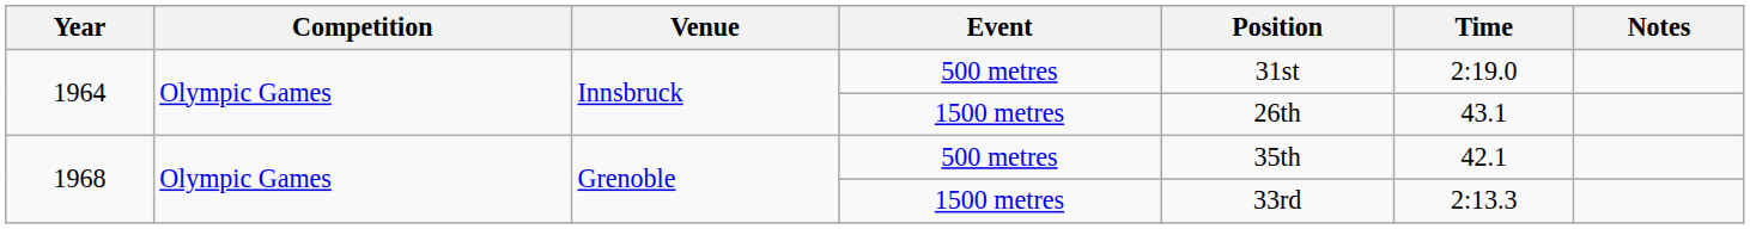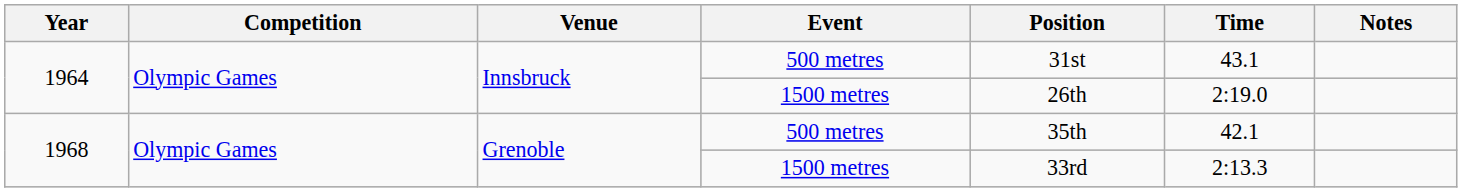1964 / 500 metres | Time: 2:19.0 -> 43.1
1964 / 1500 metres | Time: 43.1 -> 2:19.0
